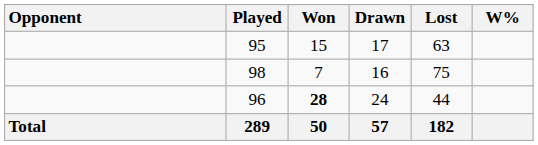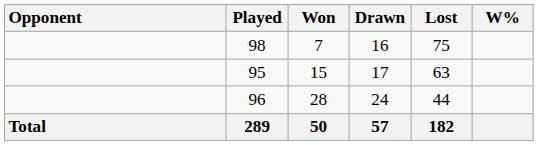rows swapped: 98 <-> 95
96 | Won: bold -> normal
